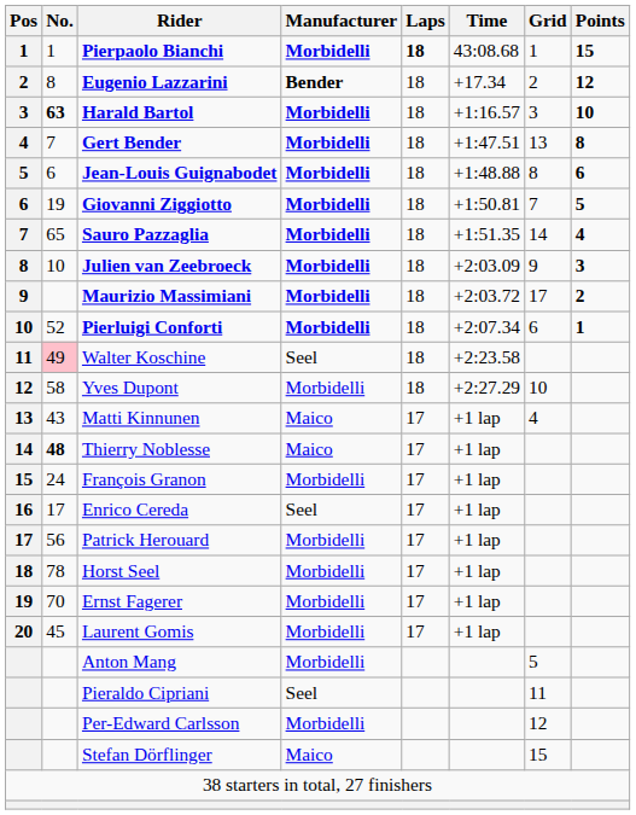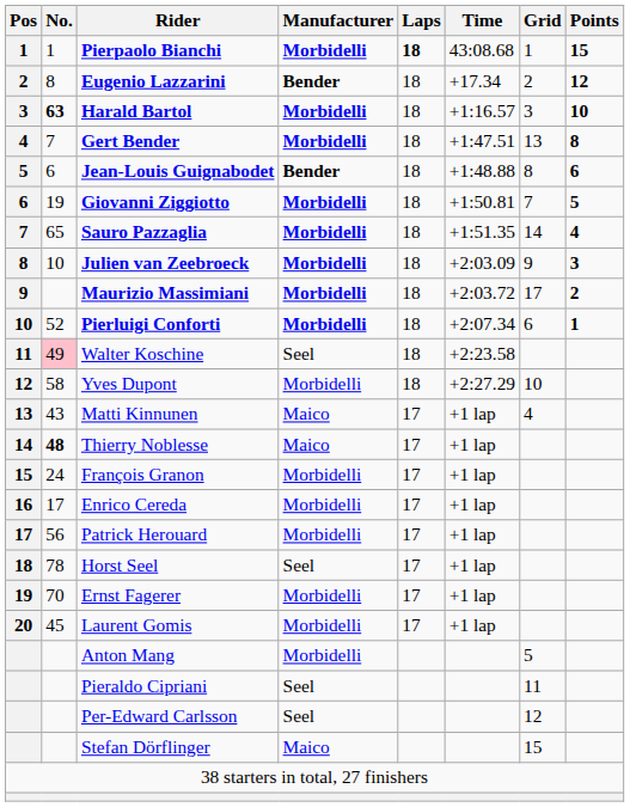Jean-Louis Guignabodet | Manufacturer: Morbidelli -> Bender
Enrico Cereda | Manufacturer: Seel -> Morbidelli
Horst Seel | Manufacturer: Morbidelli -> Seel
Per-Edward Carlsson | Manufacturer: Morbidelli -> Seel
